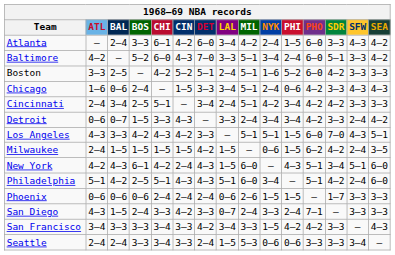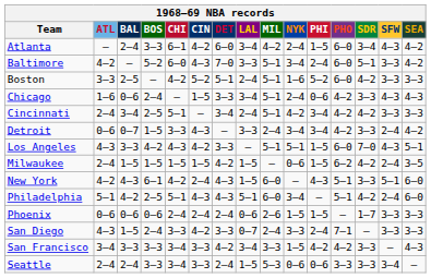Atlanta | SDR: 3–3 -> 3–4
New York | SDR: 3–4 -> 3–3
